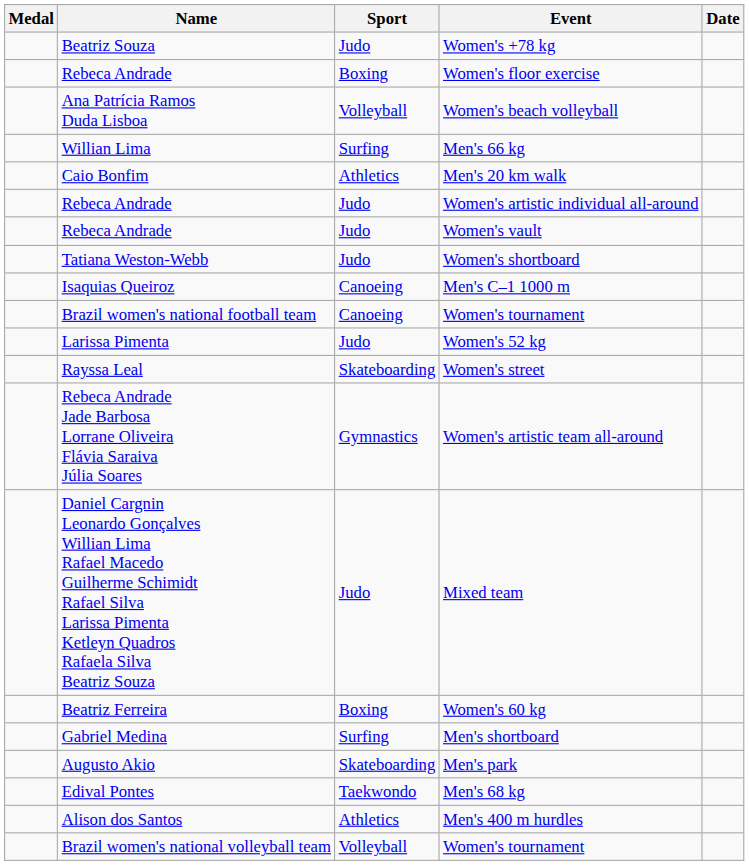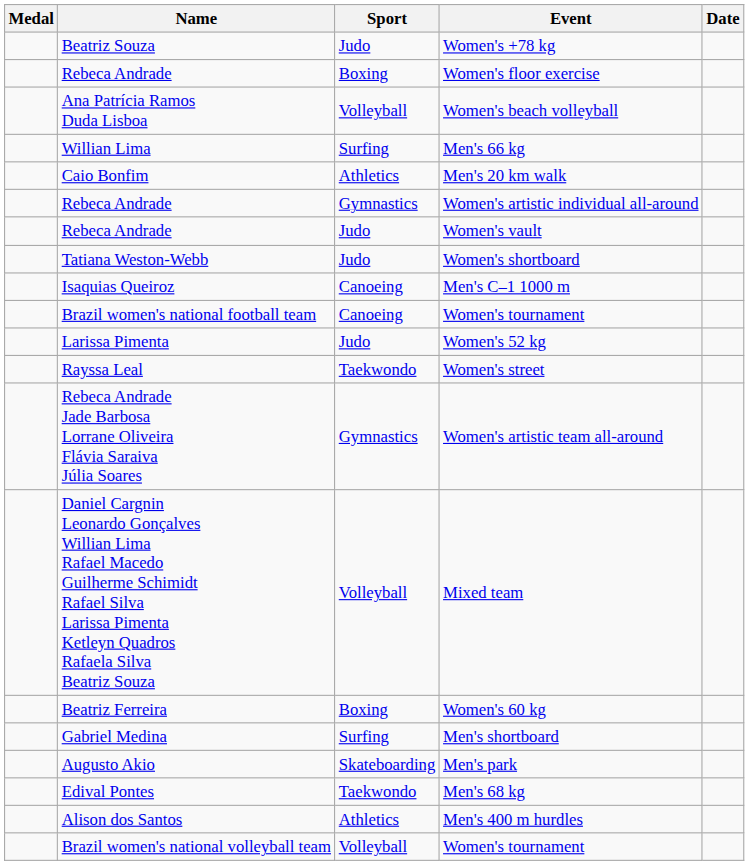Women's artistic individual all-around | Sport: Judo -> Gymnastics
Women's street | Sport: Skateboarding -> Taekwondo
Mixed team | Sport: Judo -> Volleyball
